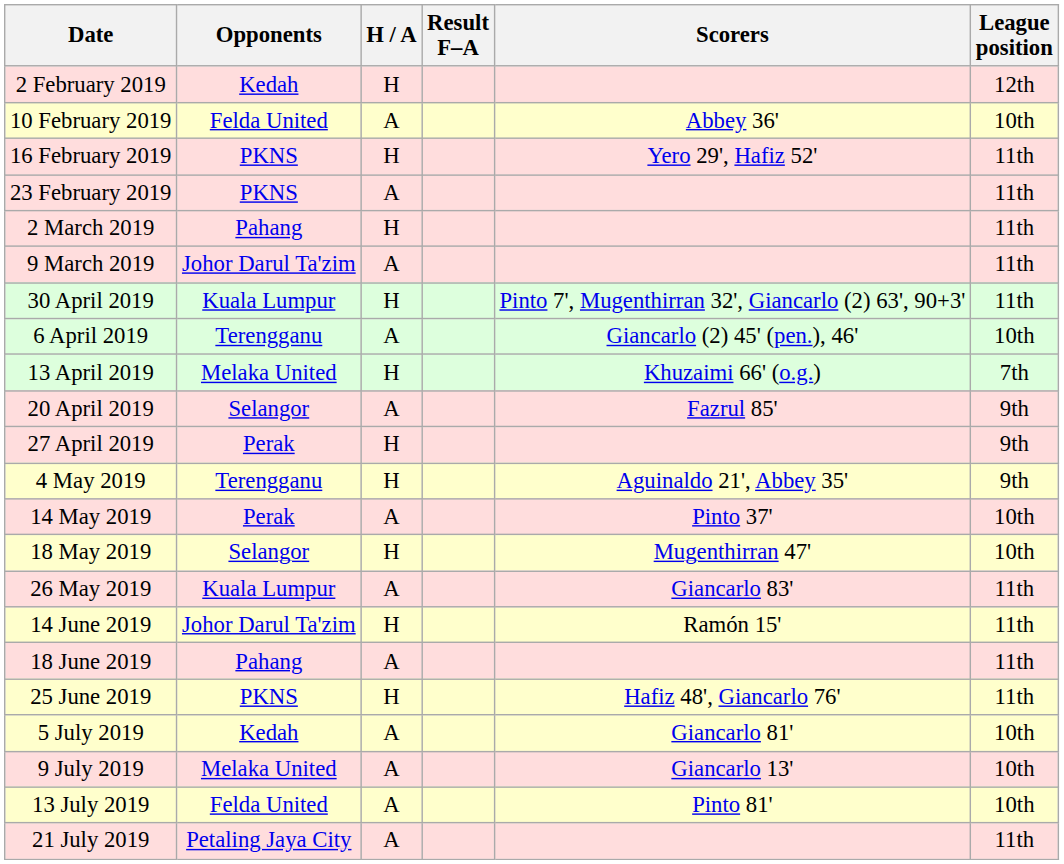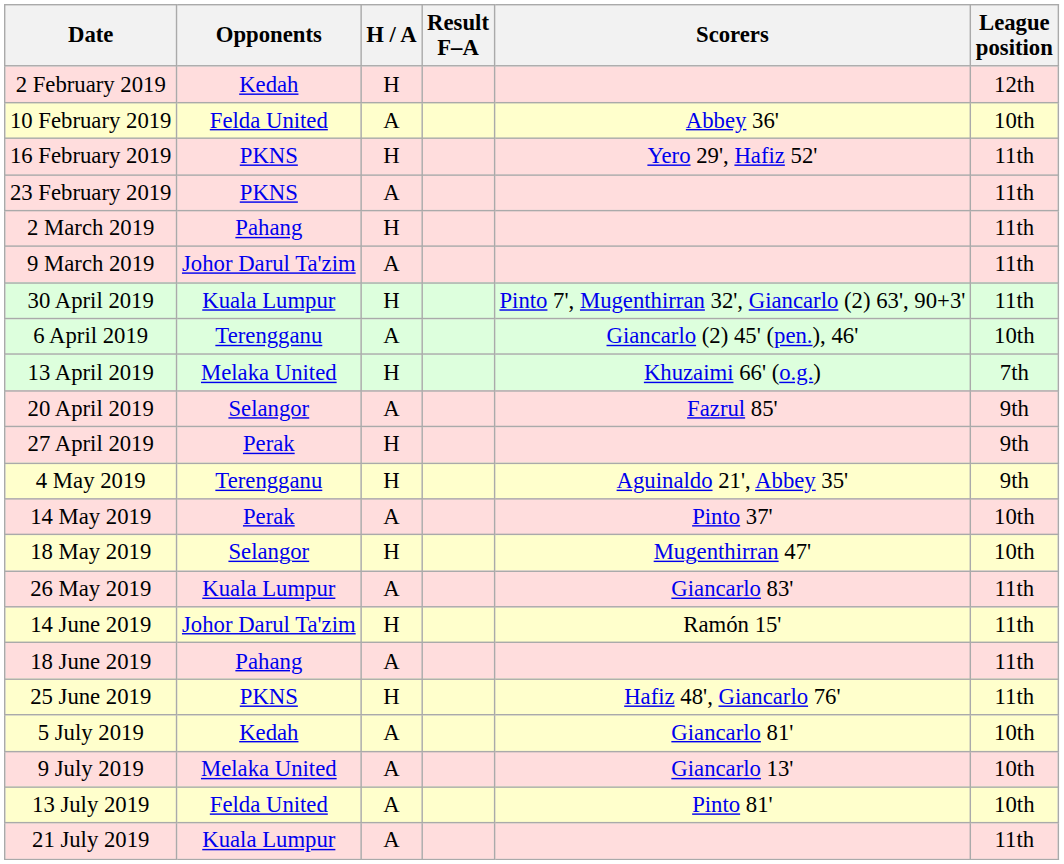21 July 2019 | Opponents: Petaling Jaya City -> Kuala Lumpur
